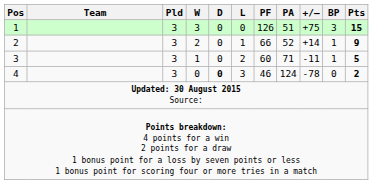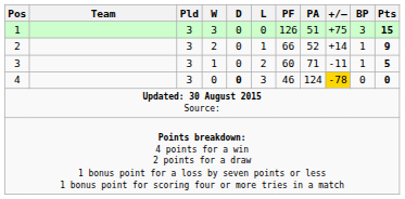4 | +/–: no background -> gold background
4 | Pts: 2 -> 0
